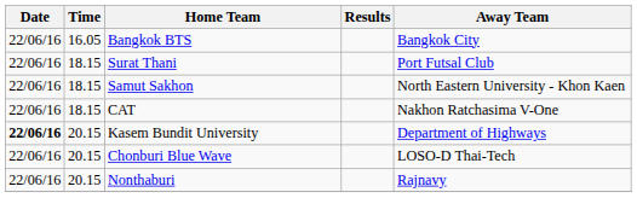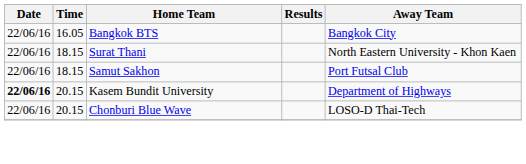Surat Thani | Away Team: Port Futsal Club -> North Eastern University - Khon Kaen
Samut Sakhon | Away Team: North Eastern University - Khon Kaen -> Port Futsal Club
- row: 22/06/16 | 18.15 | CAT | Nakhon Ratchasima V-One
- row: 22/06/16 | 20.15 | Nonthaburi | Rajnavy
